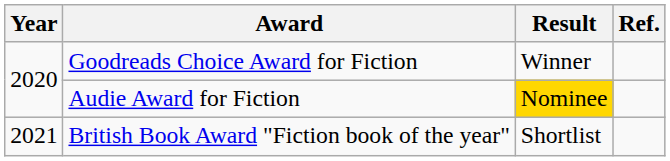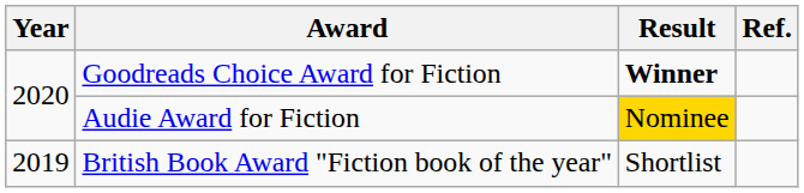Goodreads Choice Award for Fiction | Result: normal -> bold
British Book Award "Fiction book of the year" | Year: 2021 -> 2019
